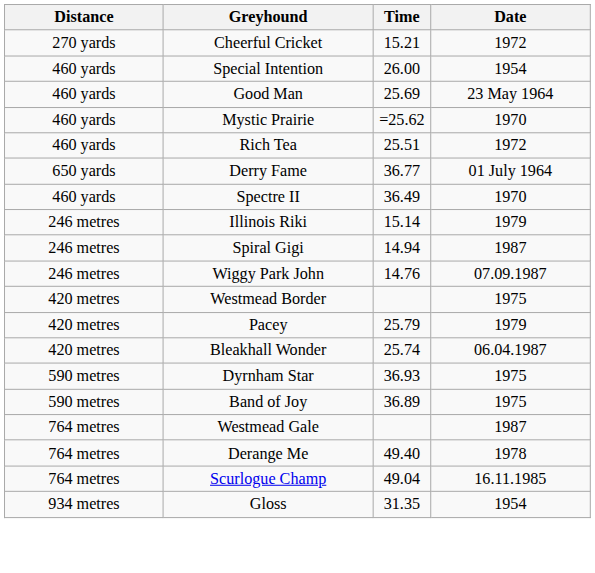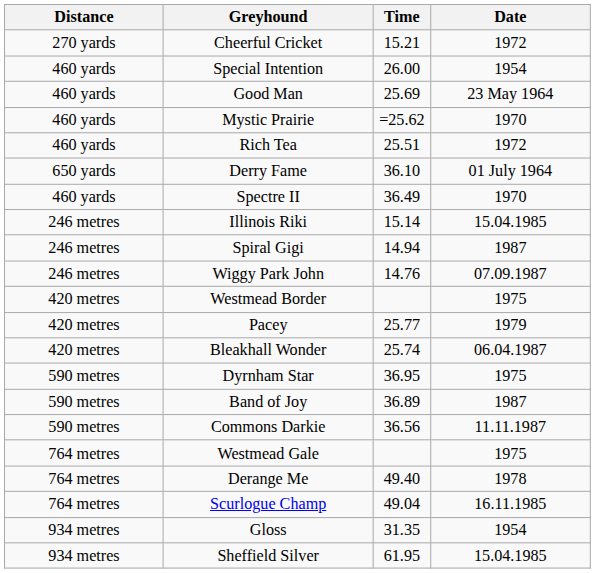Derry Fame | Time: 36.77 -> 36.10
Illinois Riki | Date: 1979 -> 15.04.1985
Pacey | Time: 25.79 -> 25.77
Dyrnham Star | Time: 36.93 -> 36.95
Band of Joy | Date: 1975 -> 1987
+ row: 590 metres | Commons Darkie | 36.56 | 11.11.1987
Westmead Gale | Date: 1987 -> 1975
+ row: 934 metres | Sheffield Silver | 61.95 | 15.04.1985
